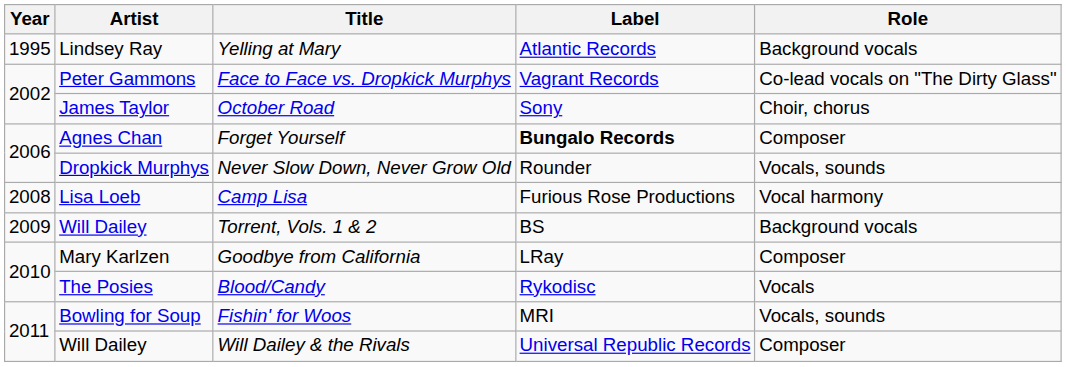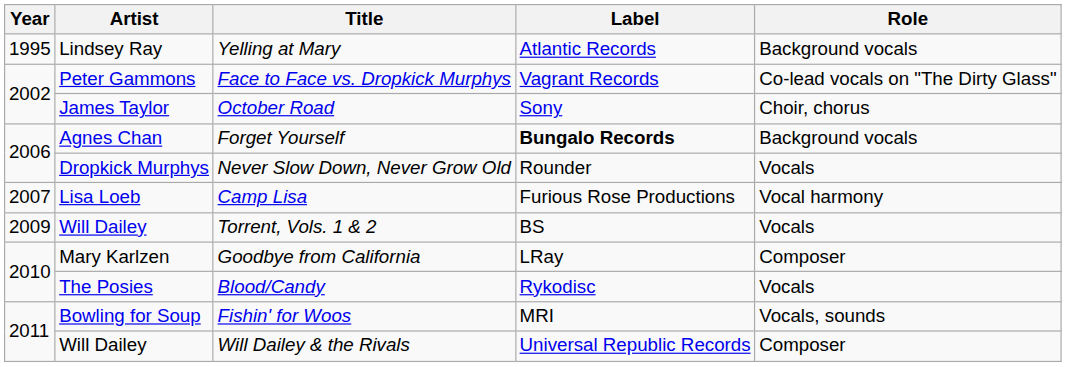Forget Yourself | Role: Composer -> Background vocals
Never Slow Down, Never Grow Old | Role: Vocals, sounds -> Vocals
Camp Lisa | Year: 2008 -> 2007
Torrent, Vols. 1 & 2 | Role: Background vocals -> Vocals
